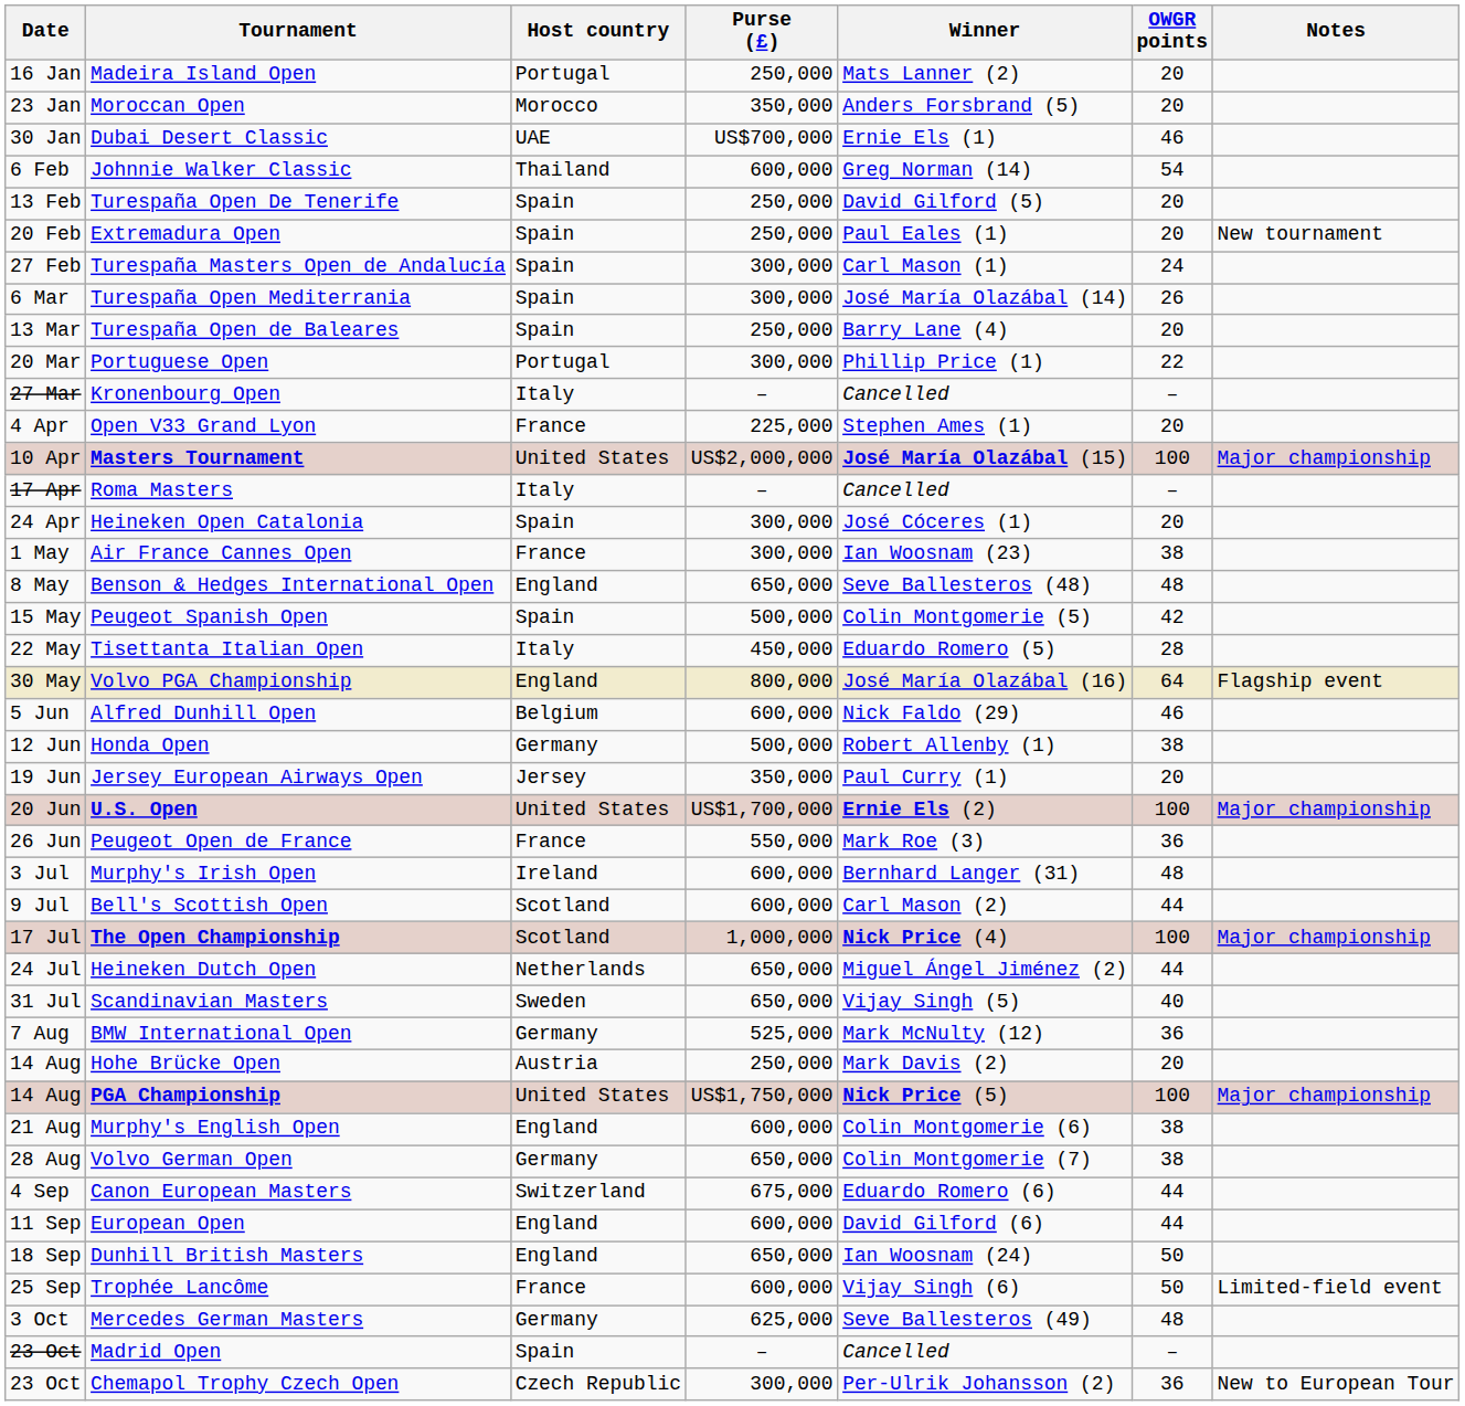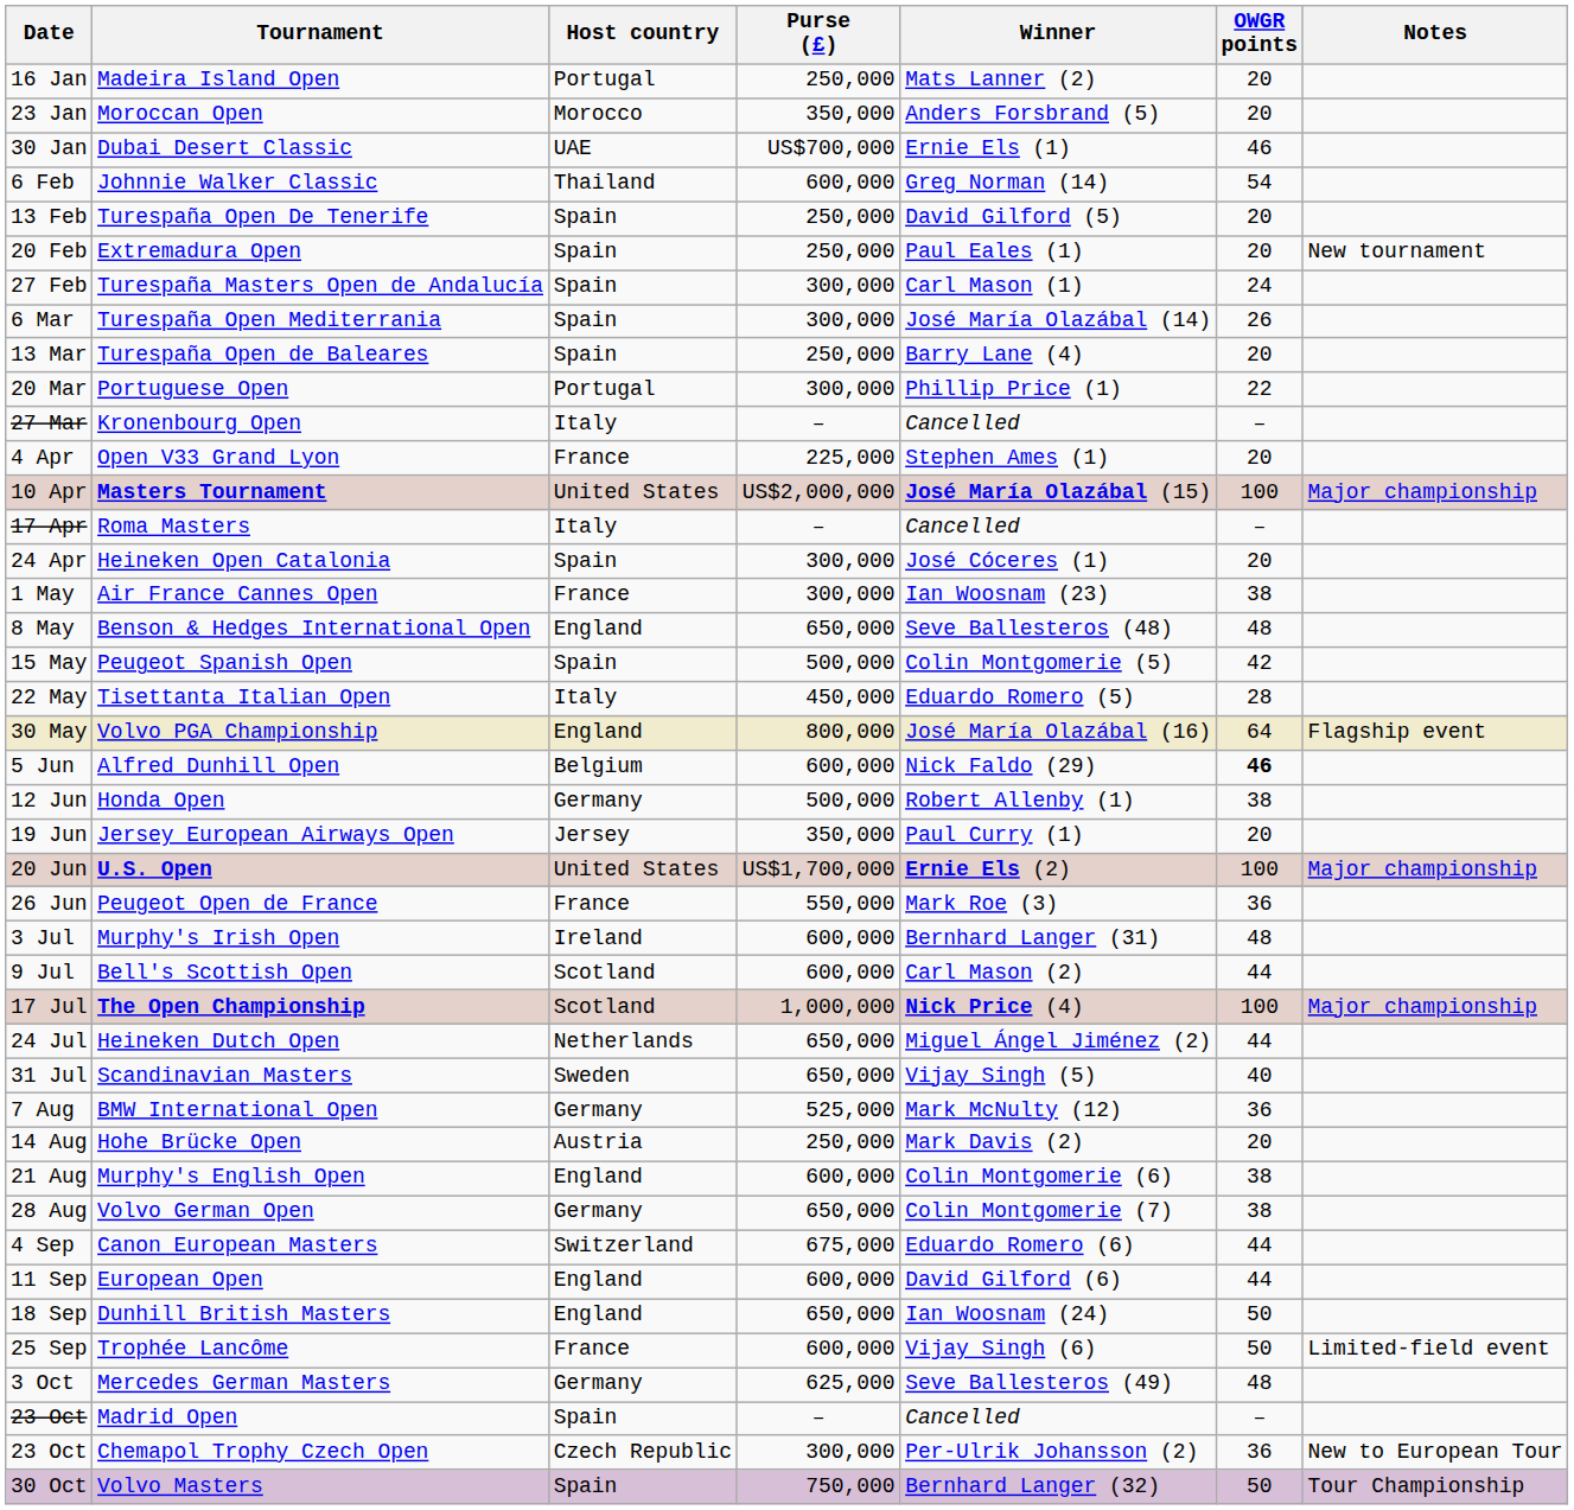Alfred Dunhill Open | OWGR points: normal -> bold
- row: 14 Aug | PGA Championship | United States | US$1,750,000 | Nick Price (5) | 100 | Major championship
+ row: 30 Oct | Volvo Masters | Spain | 750,000 | Bernhard Langer (32) | 50 | Tour Championship
